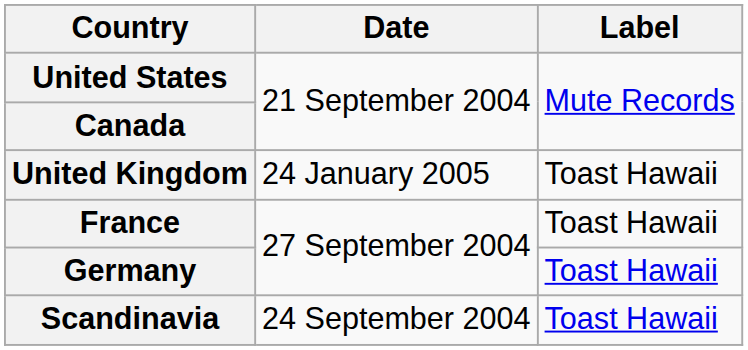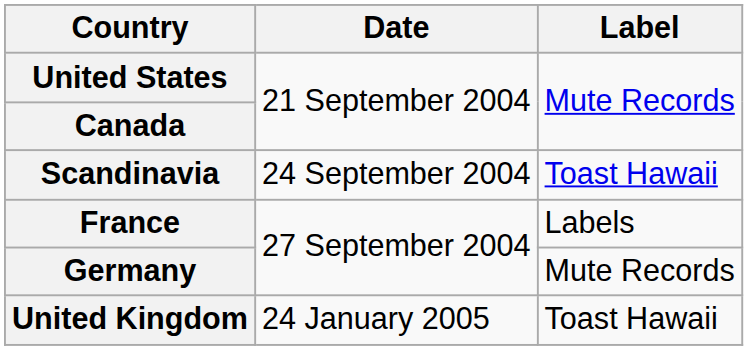rows swapped: Scandinavia <-> United Kingdom
France | Label: Toast Hawaii -> Labels
Germany | Label: Toast Hawaii -> Mute Records
